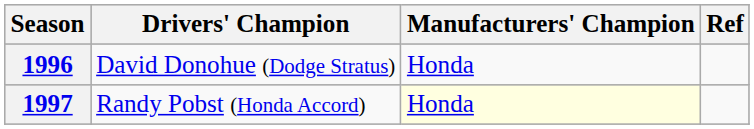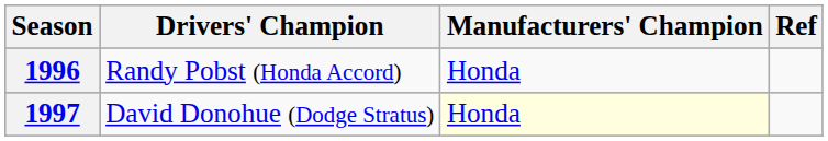1996 | Drivers' Champion: David Donohue (Dodge Stratus) -> Randy Pobst (Honda Accord)
1997 | Drivers' Champion: Randy Pobst (Honda Accord) -> David Donohue (Dodge Stratus)
